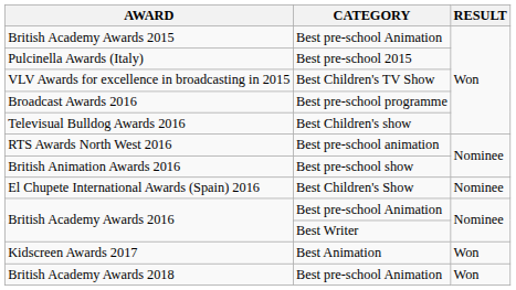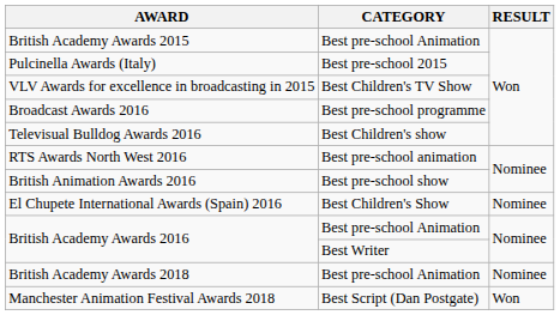- row: Kidscreen Awards 2017 | Best Animation | Won
British Academy Awards 2018 | RESULT: Won -> Nominee
+ row: Manchester Animation Festival Awards 2018 | Best Script (Dan Postgate) | Won
